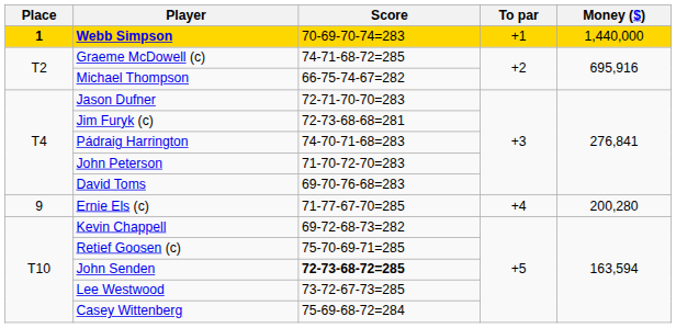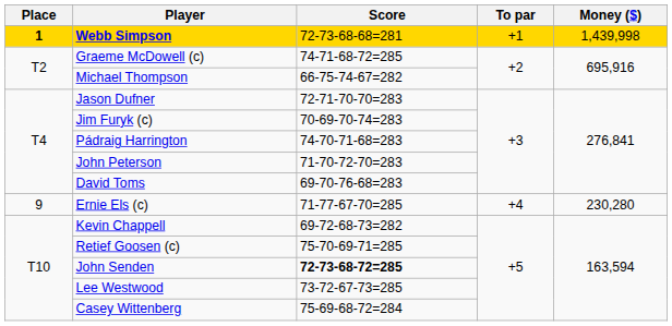Webb Simpson | Score: 70-69-70-74=283 -> 72-73-68-68=281
Webb Simpson | Money ($): 1,440,000 -> 1,439,998
Jim Furyk (c) | Score: 72-73-68-68=281 -> 70-69-70-74=283
Ernie Els (c) | Money ($): 200,280 -> 230,280
